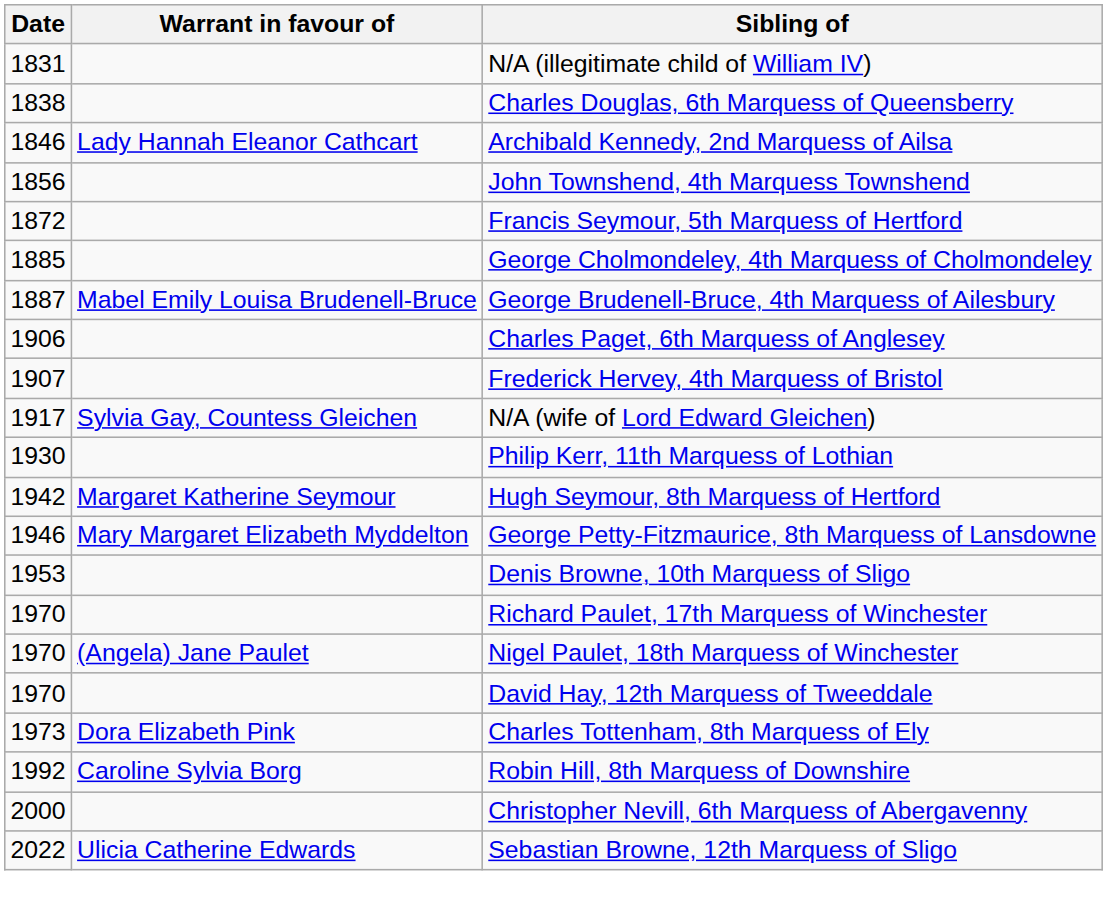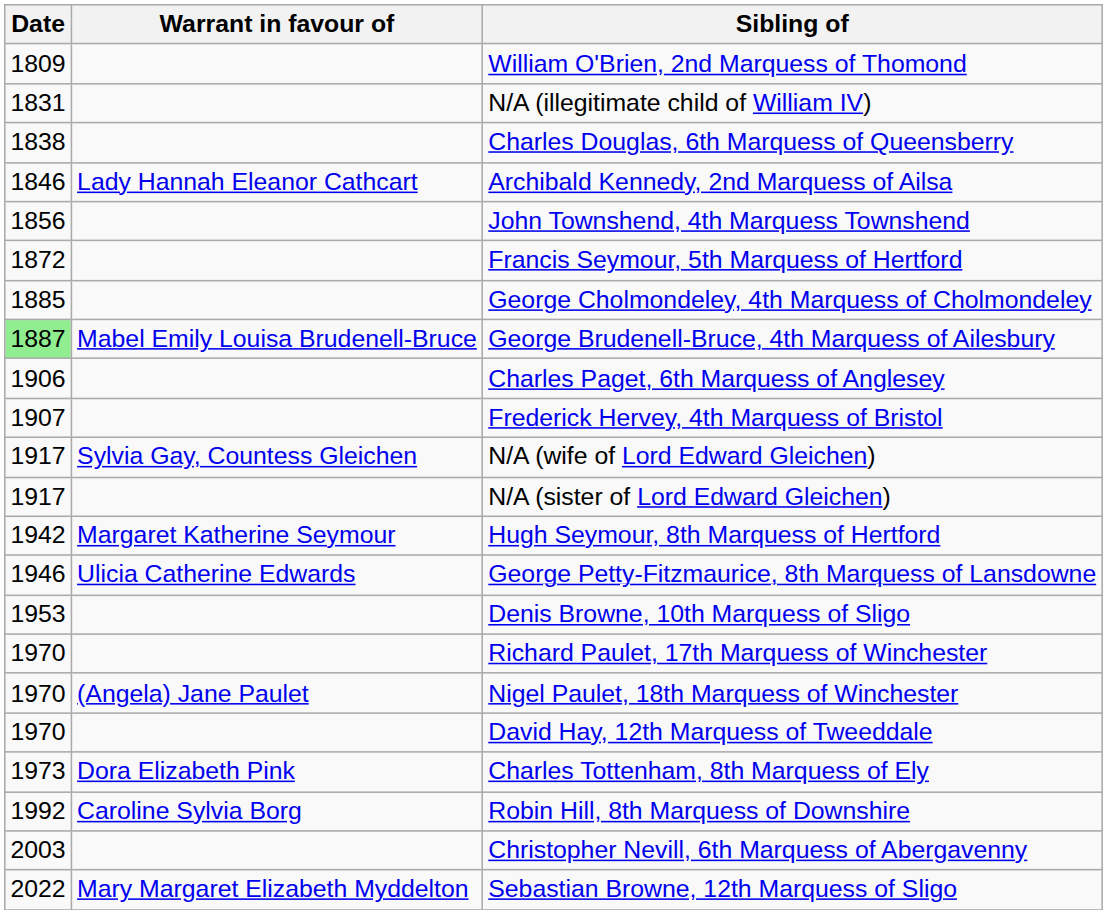+ row: 1809 | William O'Brien, 2nd Marquess of Thomond
George Brudenell-Bruce, 4th Marquess of Ailesbury | Date: no background -> lightgreen background
+ row: 1917 | N/A (sister of Lord Edward Gleichen)
- row: 1930 | Philip Kerr, 11th Marquess of Lothian
George Petty-Fitzmaurice, 8th Marquess of Lansdowne | Warrant in favour of: Mary Margaret Elizabeth Myddelton -> Ulicia Catherine Edwards
Christopher Nevill, 6th Marquess of Abergavenny | Date: 2000 -> 2003
Sebastian Browne, 12th Marquess of Sligo | Warrant in favour of: Ulicia Catherine Edwards -> Mary Margaret Elizabeth Myddelton
